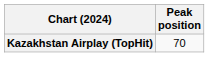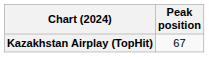Kazakhstan Airplay (TopHit) | Peak position: 70 -> 67
